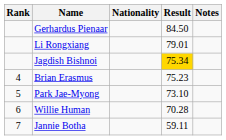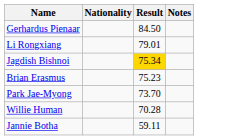- column: Rank | 4 | 5 | 6 | 7
Park Jae-Myong | Result: 73.10 -> 73.70
